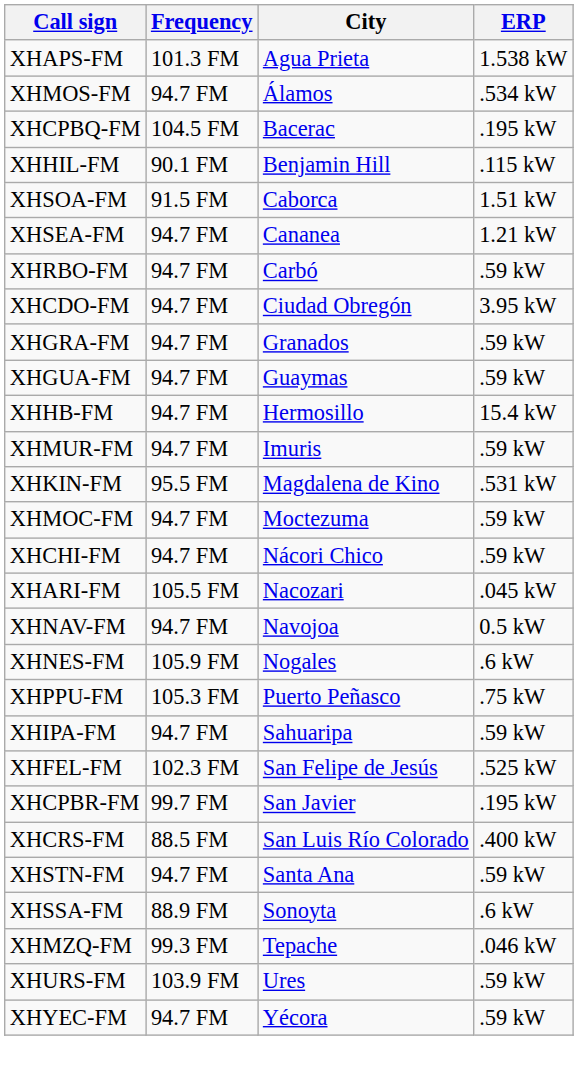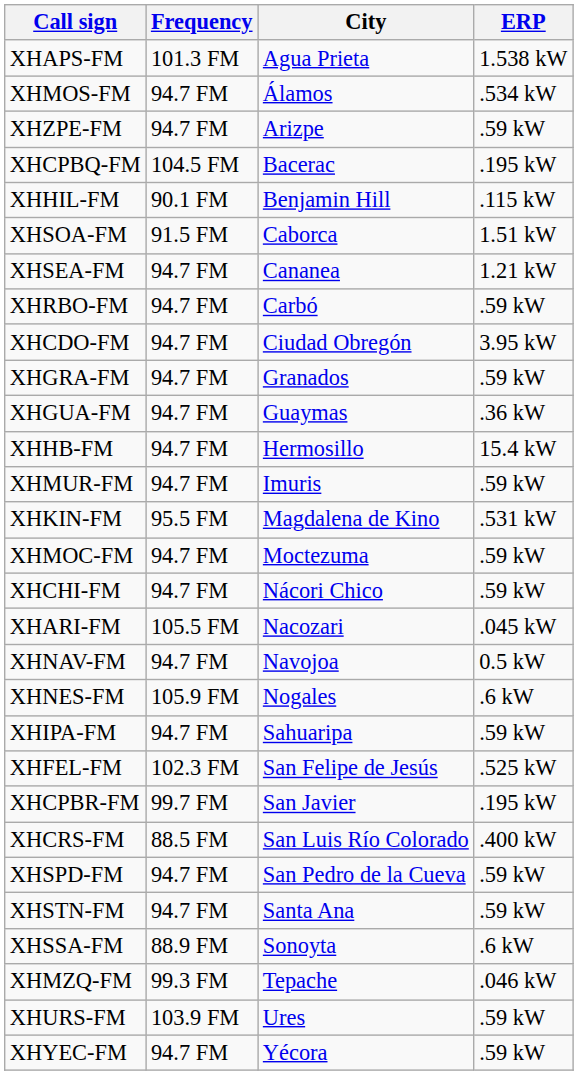+ row: XHZPE-FM | 94.7 FM | Arizpe | .59 kW
XHGUA-FM | ERP: .59 kW -> .36 kW
- row: XHPPU-FM | 105.3 FM | Puerto Peñasco | .75 kW
+ row: XHSPD-FM | 94.7 FM | San Pedro de la Cueva | .59 kW
